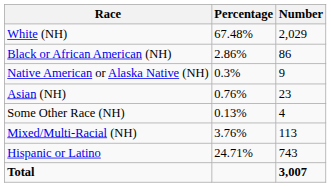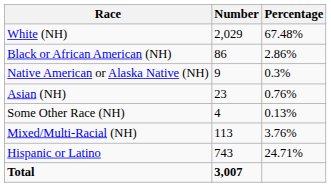columns swapped: Number <-> Percentage
